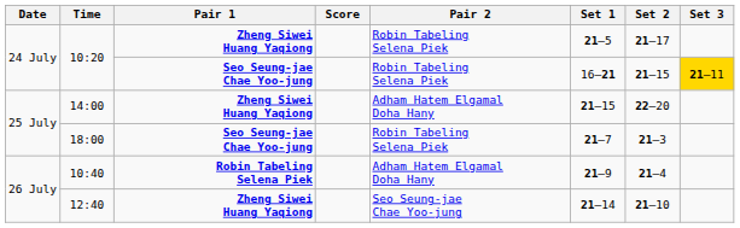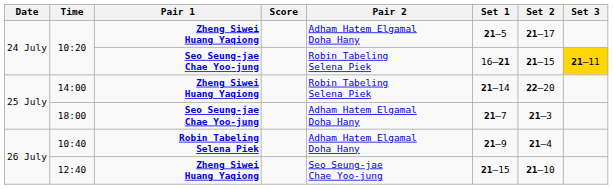10:20 / Zheng Siwei Huang Yaqiong | Pair 2: Robin Tabeling Selena Piek -> Adham Hatem Elgamal Doha Hany
14:00 | Pair 2: Adham Hatem Elgamal Doha Hany -> Robin Tabeling Selena Piek
14:00 | Set 1: 21–15 -> 21–14
18:00 | Pair 2: Robin Tabeling Selena Piek -> Adham Hatem Elgamal Doha Hany
12:40 | Set 1: 21–14 -> 21–15
